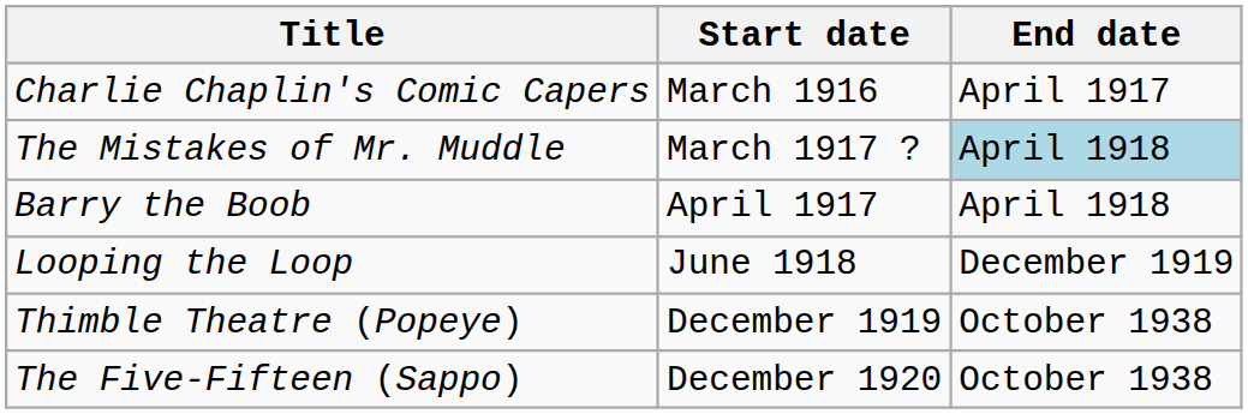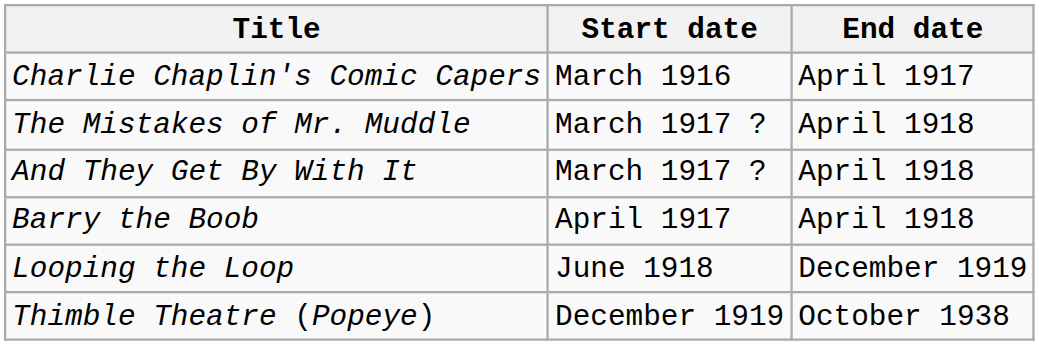The Mistakes of Mr. Muddle | End date: lightblue background -> no background
+ row: And They Get By With It | March 1917 ? | April 1918
- row: The Five-Fifteen (Sappo) | December 1920 | October 1938
